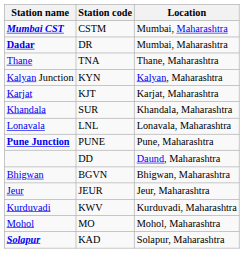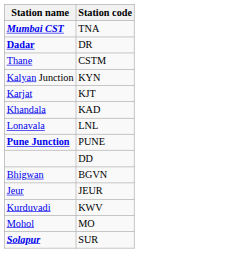- column: Location | Mumbai, Maharashtra | Mumbai, Maharashtra | Thane, Maharashtra | Kalyan, Maharashtra | Karjat, Maharashtra | Khandala, Maharashtra | Lonavala, Maharashtra | Pune, Maharashtra | Daund, Maharashtra | Bhigwan, Maharashtra | Jeur, Maharashtra | Kurduvadi, Maharashtra | Mohol, Maharashtra | Solapur, Maharashtra
Mumbai CST | Station code: CSTM -> TNA
Thane | Station code: TNA -> CSTM
Khandala | Station code: SUR -> KAD
Solapur | Station code: KAD -> SUR
